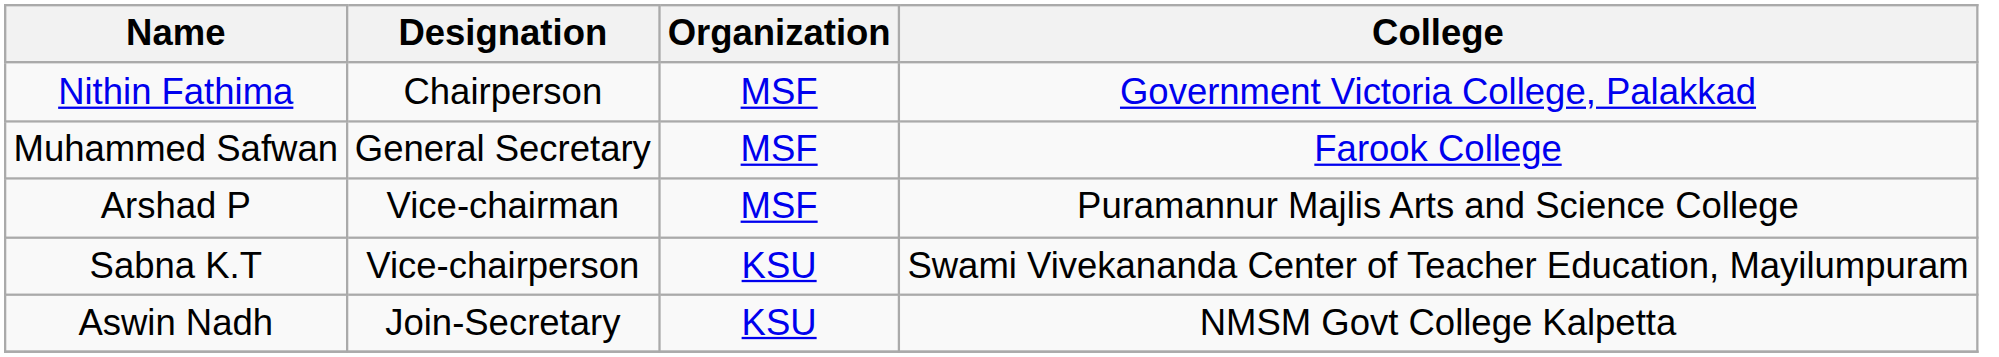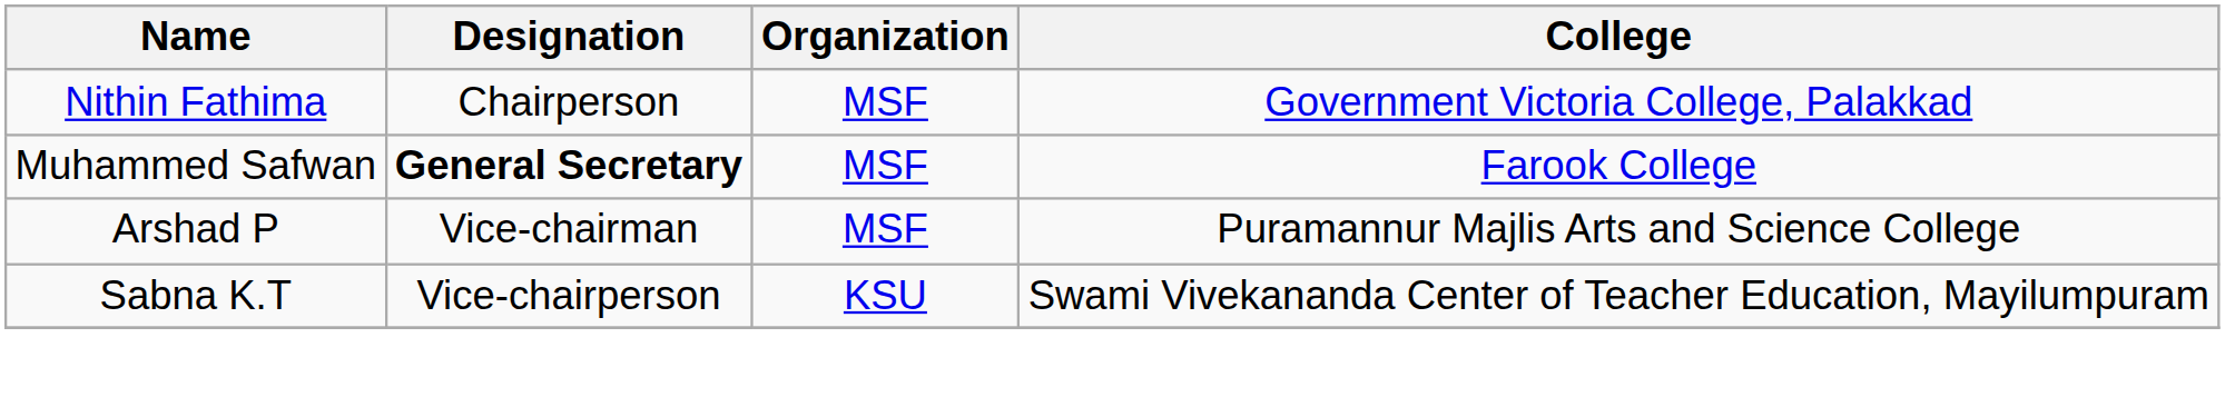Muhammed Safwan | Designation: normal -> bold
- row: Aswin Nadh | Join-Secretary | KSU | NMSM Govt College Kalpetta
